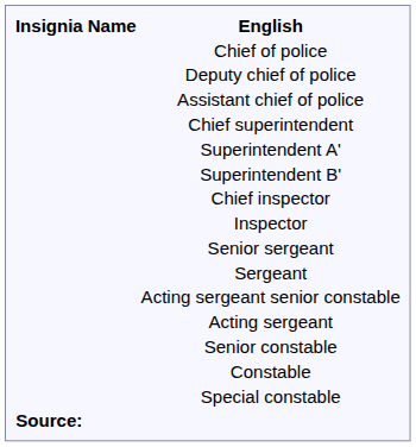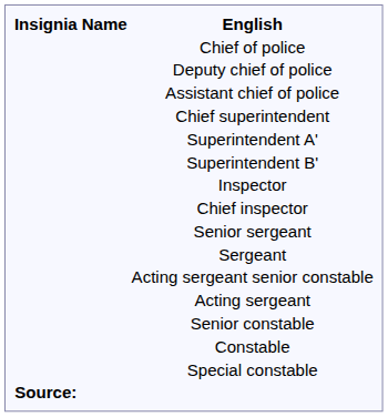rows swapped: Chief inspector <-> Inspector
